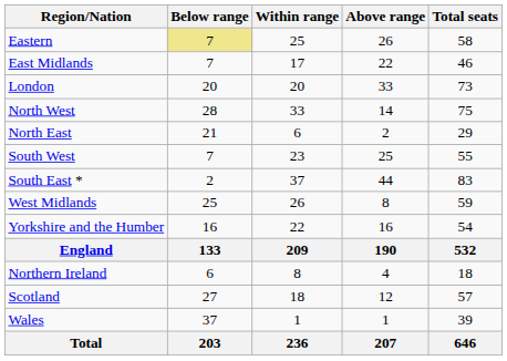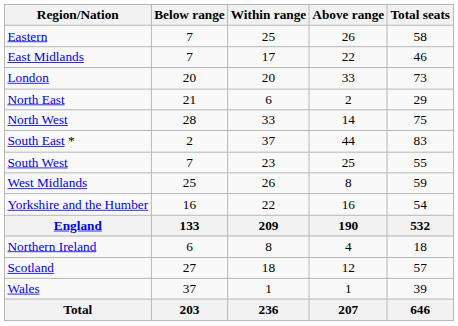Eastern | Below range: khaki background -> no background
rows swapped: North East <-> North West
rows swapped: South East * <-> South West
